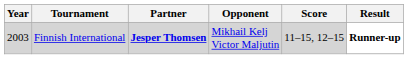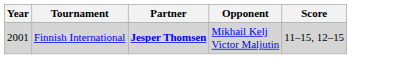- column: Result | Runner-up
Finnish International | Year: 2003 -> 2001
